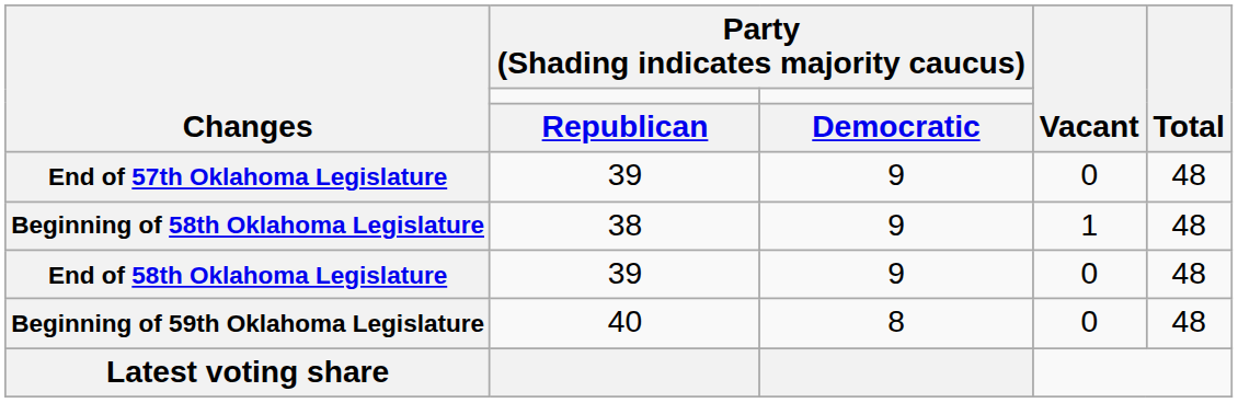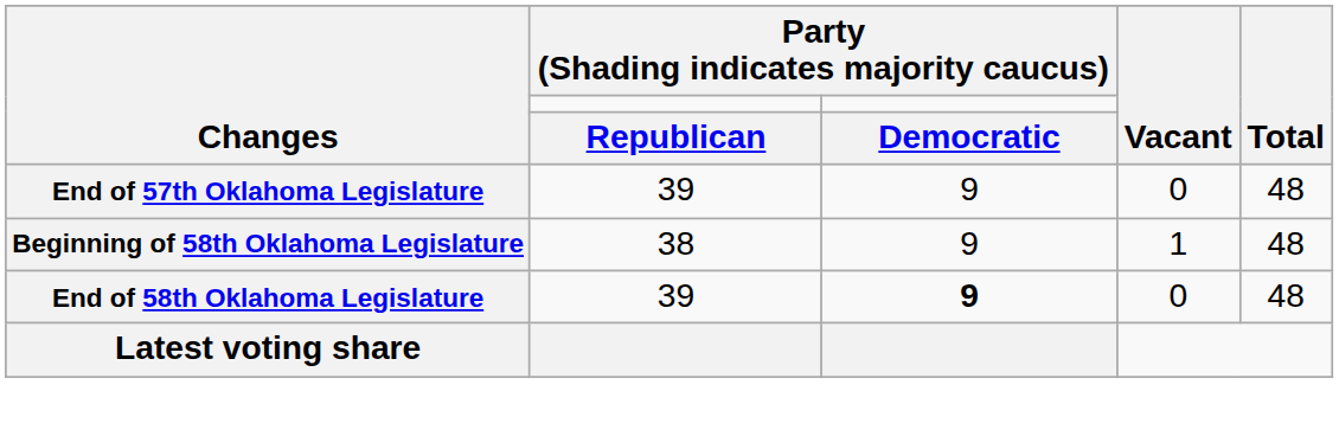End of 58th Oklahoma Legislature | column 3: normal -> bold
- row: Beginning of 59th Oklahoma Legislature | 40 | 8 | 0 | 48
